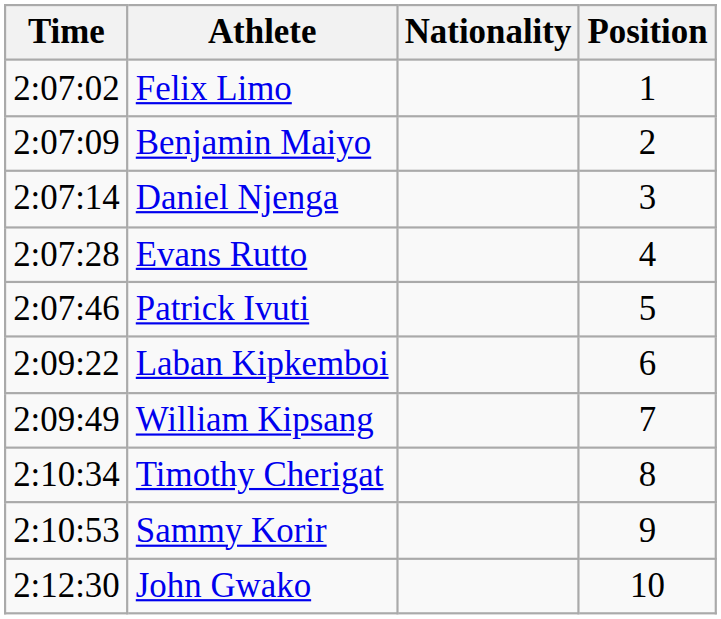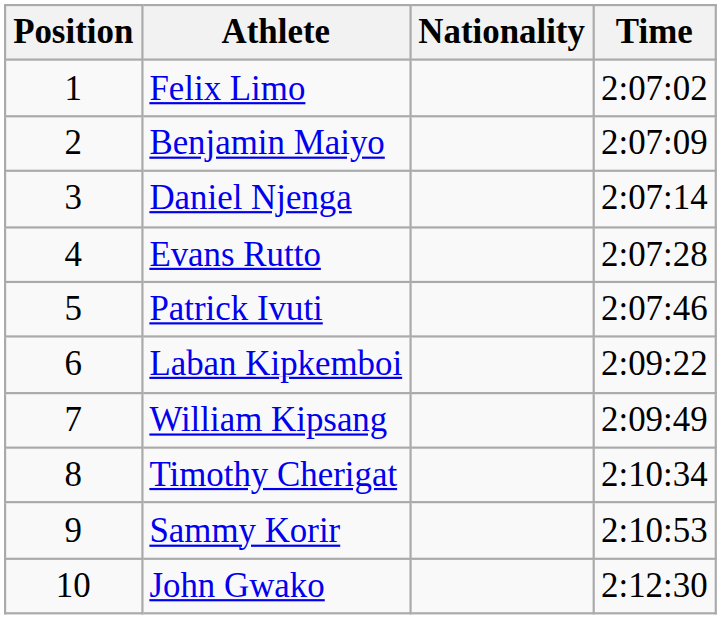columns swapped: Position <-> Time
